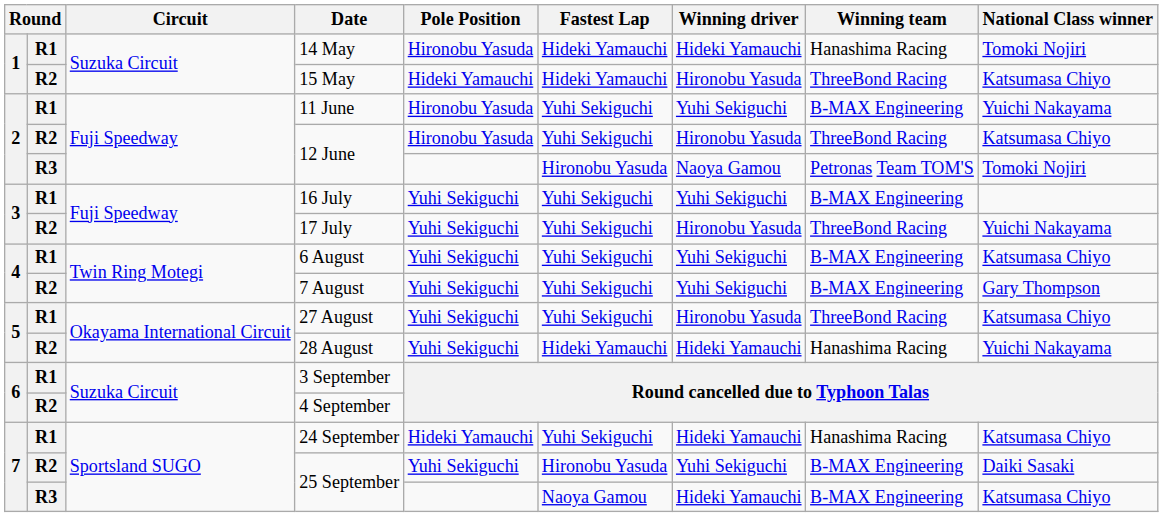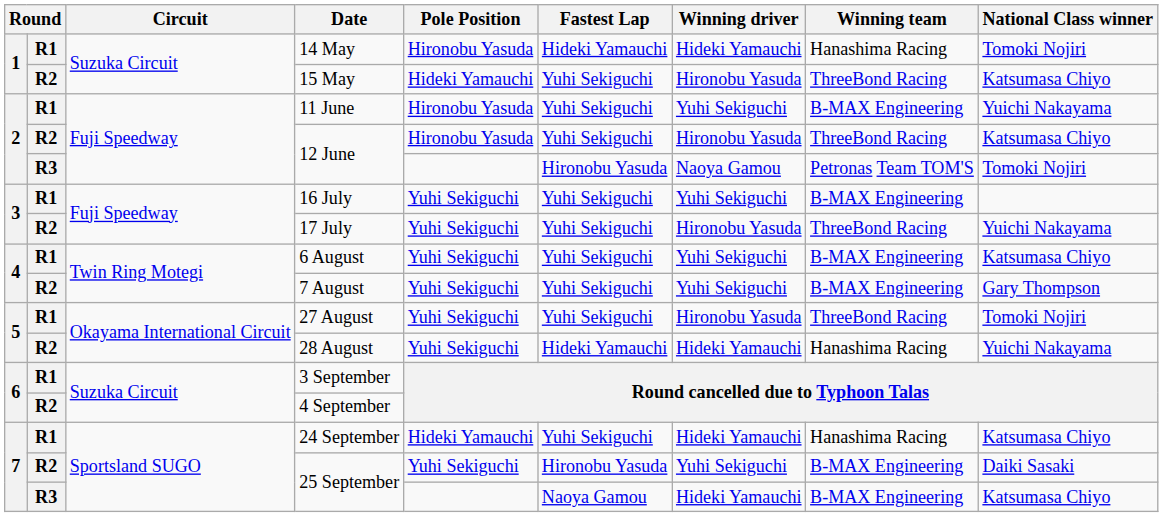15 May | Fastest Lap: Hideki Yamauchi -> Yuhi Sekiguchi
27 August | National Class winner: Katsumasa Chiyo -> Tomoki Nojiri
